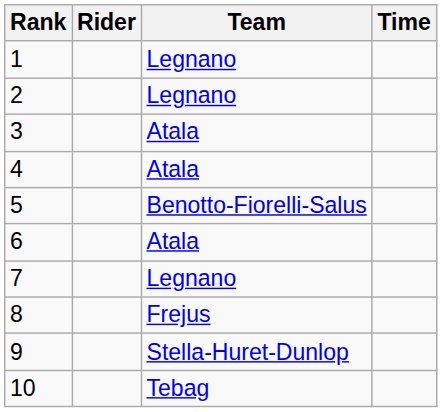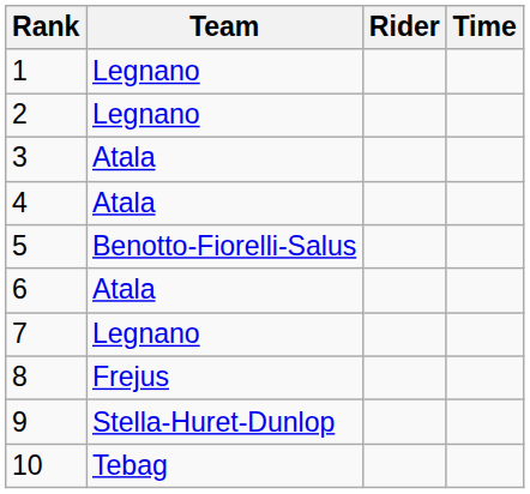columns swapped: Rider <-> Team
